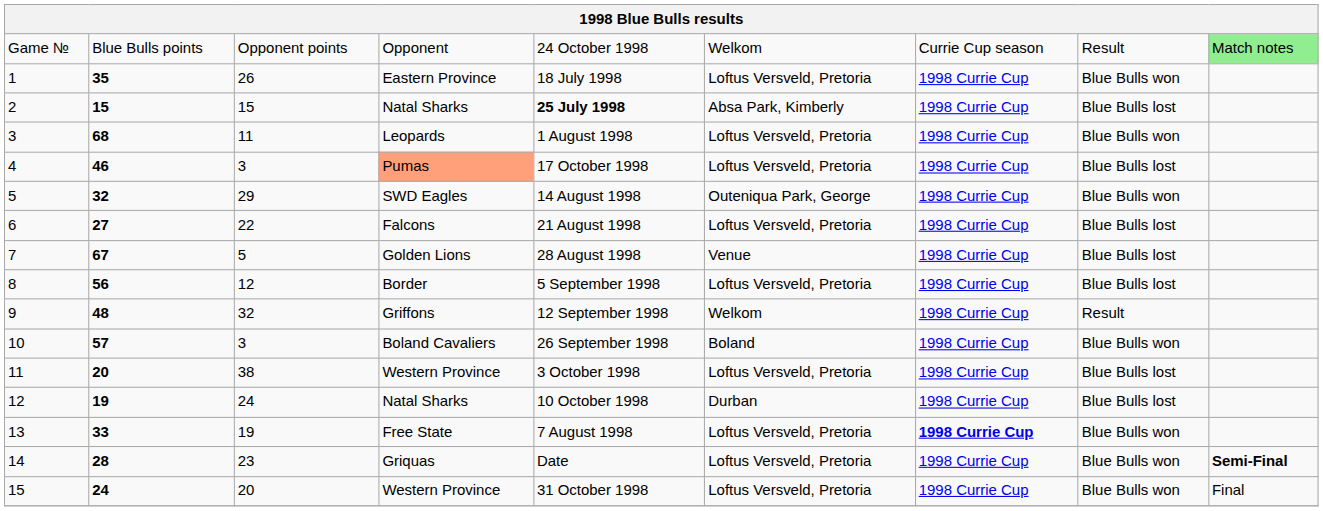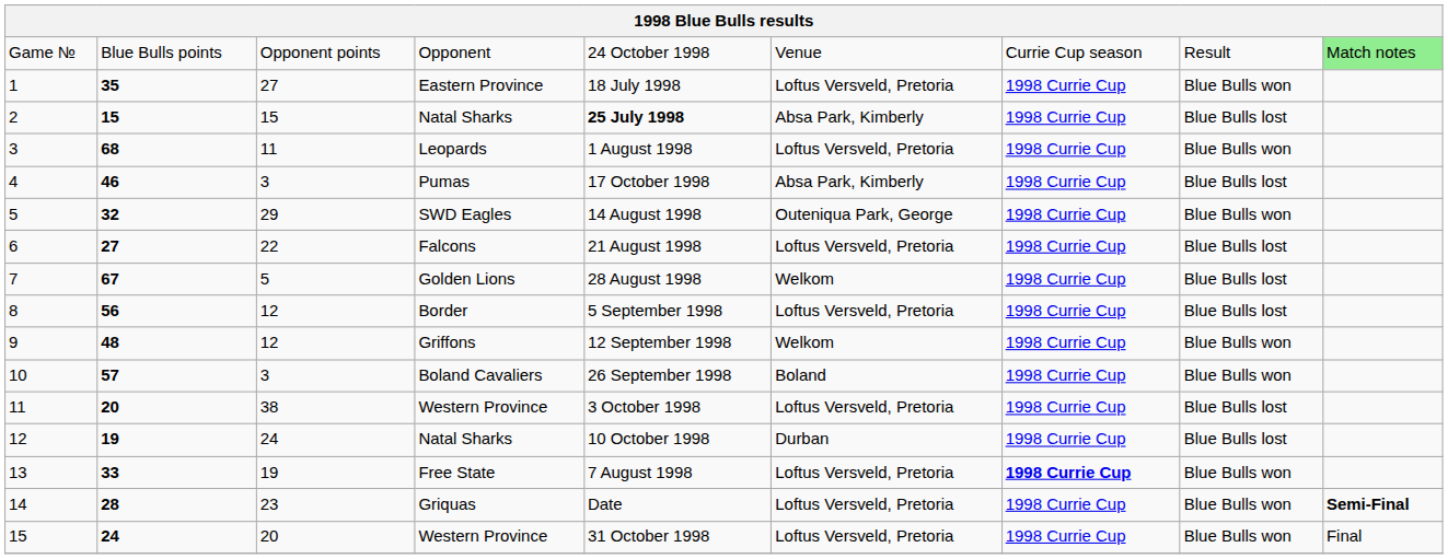Game № | column 6: Welkom -> Venue
1 | column 3: 26 -> 27
4 | column 4: lightsalmon background -> no background
4 | column 6: Loftus Versveld, Pretoria -> Absa Park, Kimberly
7 | column 6: Venue -> Welkom
9 | column 3: 32 -> 12
9 | column 8: Result -> Blue Bulls won
